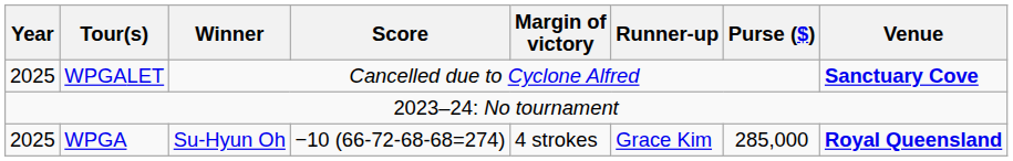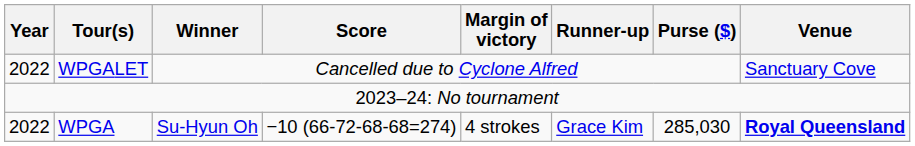WPGALET | Year: 2025 -> 2022
WPGALET | Venue: bold -> normal
WPGA | Year: 2025 -> 2022
WPGA | Purse ($): 285,000 -> 285,030
